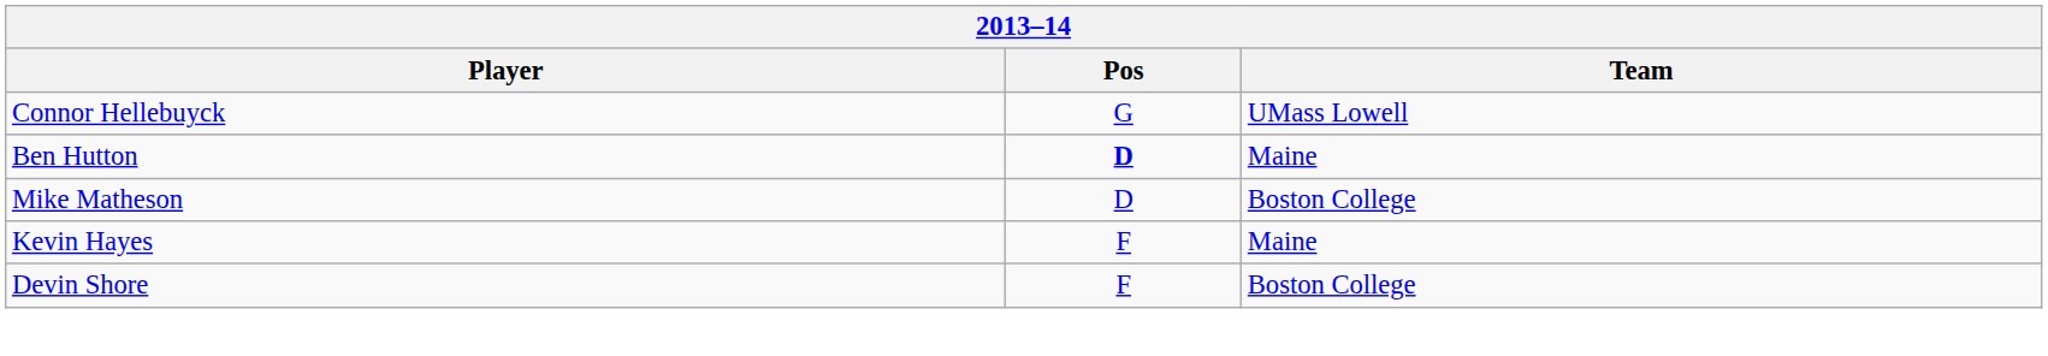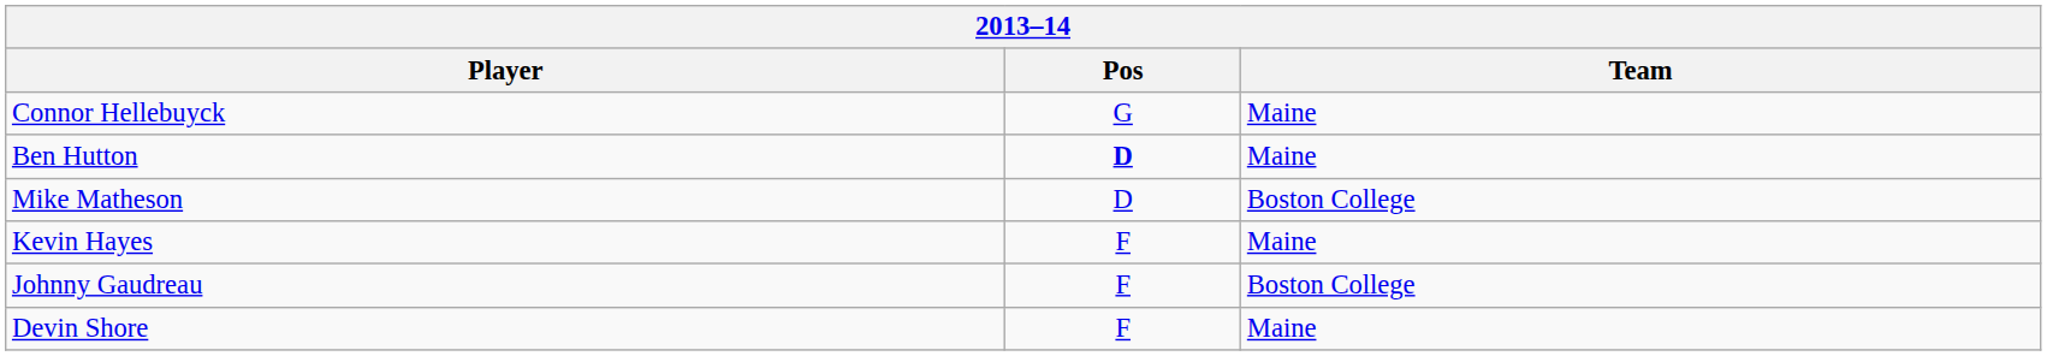Connor Hellebuyck | Team: UMass Lowell -> Maine
+ row: Johnny Gaudreau | F | Boston College
Devin Shore | Team: Boston College -> Maine
